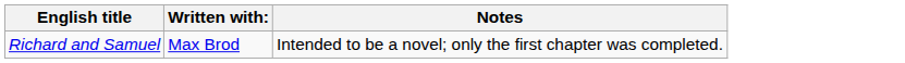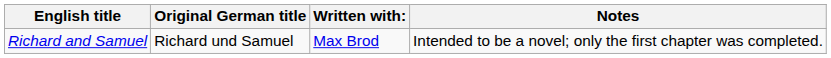+ column: Original German title | Richard und Samuel
